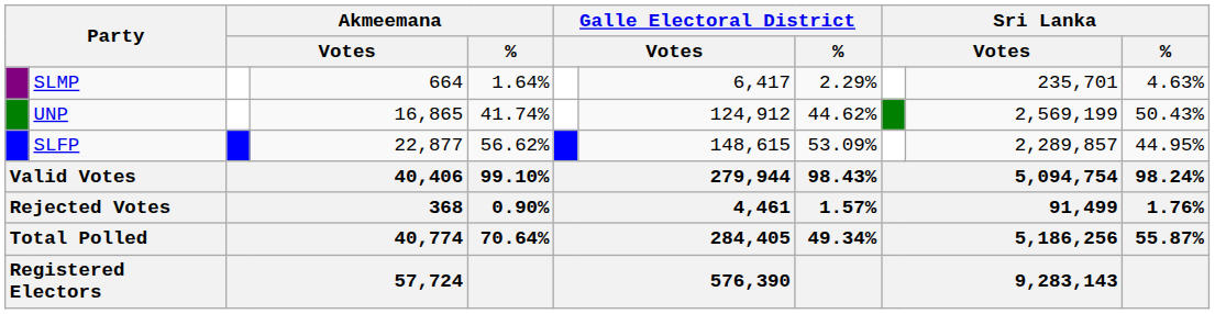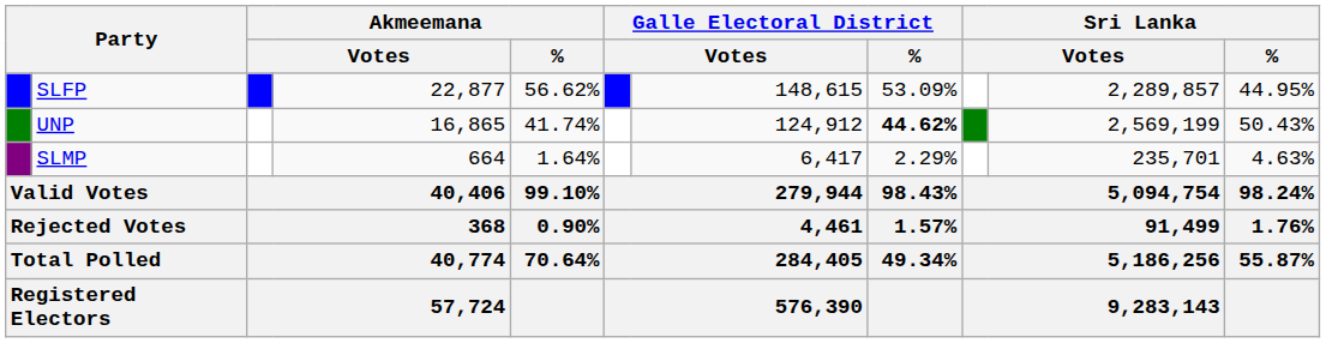rows swapped: SLFP <-> SLMP
UNP | Galle Electoral District / %: normal -> bold
